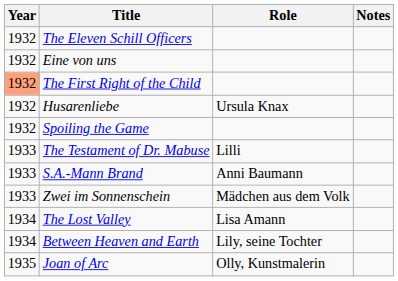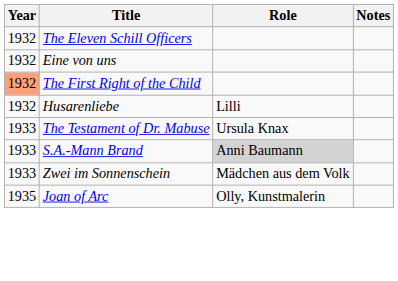Husarenliebe | Role: Ursula Knax -> Lilli
- row: 1932 | Spoiling the Game
The Testament of Dr. Mabuse | Role: Lilli -> Ursula Knax
S.A.-Mann Brand | Role: no background -> lightgrey background
- row: 1934 | The Lost Valley | Lisa Amann
- row: 1934 | Between Heaven and Earth | Lily, seine Tochter
